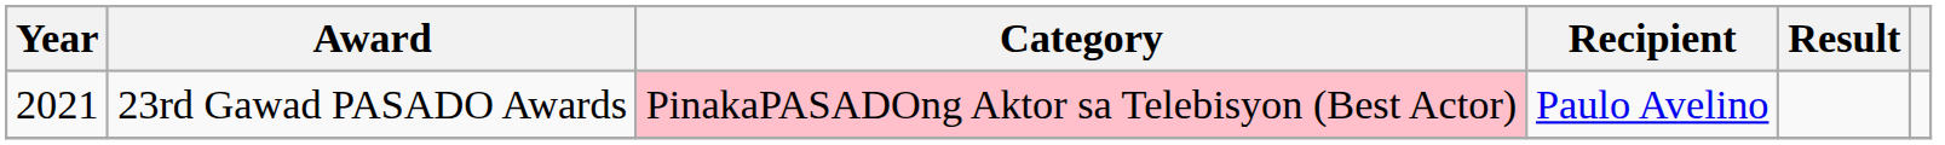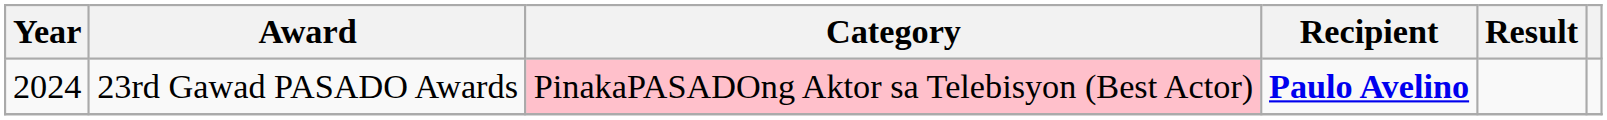23rd Gawad PASADO Awards | Year: 2021 -> 2024
23rd Gawad PASADO Awards | Recipient: normal -> bold
